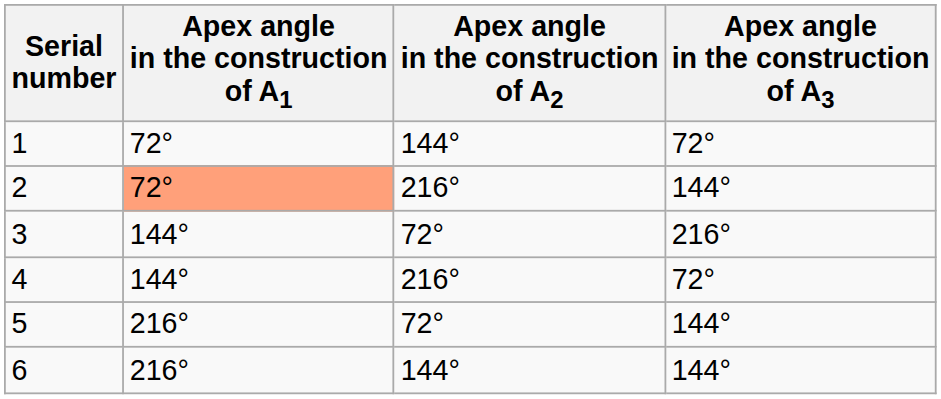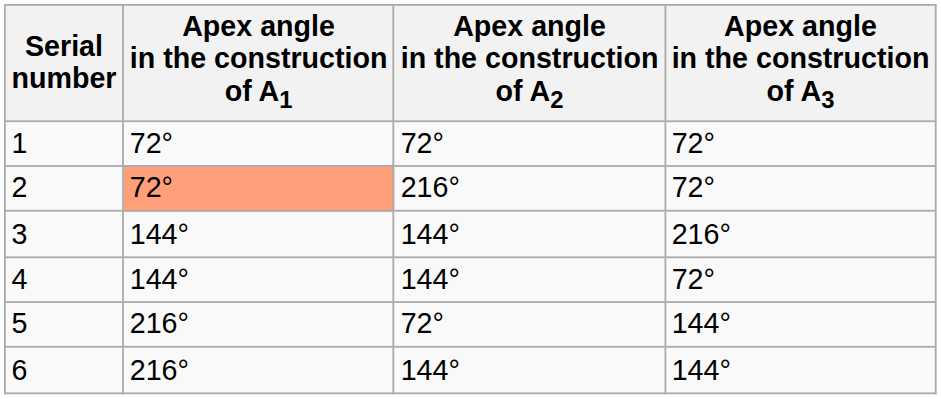1 | Apex angle in the construction of A2: 144° -> 72°
2 | Apex angle in the construction of A3: 144° -> 72°
3 | Apex angle in the construction of A2: 72° -> 144°
4 | Apex angle in the construction of A2: 216° -> 144°
